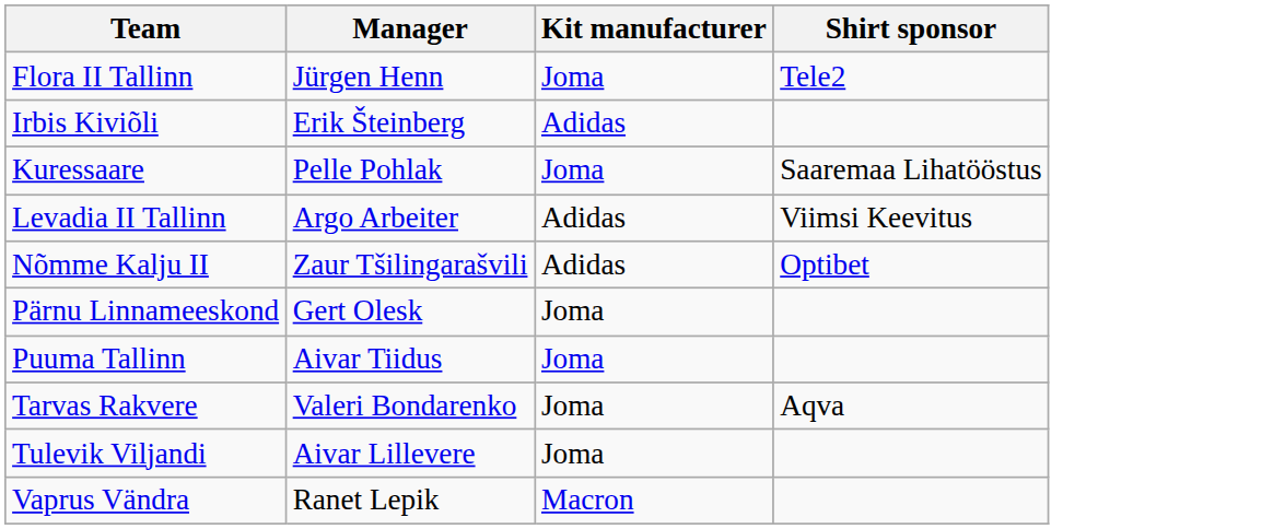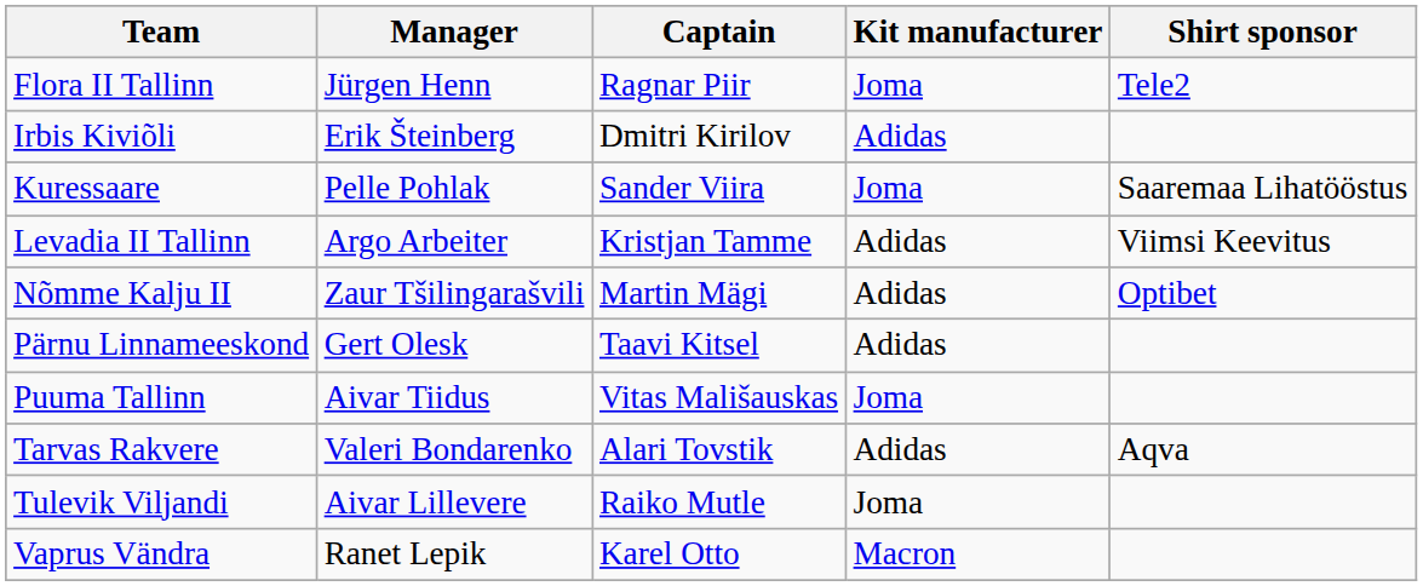+ column: Captain | Ragnar Piir | Dmitri Kirilov | Sander Viira | Kristjan Tamme | Martin Mägi | Taavi Kitsel | Vitas Mališauskas | Alari Tovstik | Raiko Mutle | Karel Otto
Pärnu Linnameeskond | Kit manufacturer: Joma -> Adidas
Tarvas Rakvere | Kit manufacturer: Joma -> Adidas
